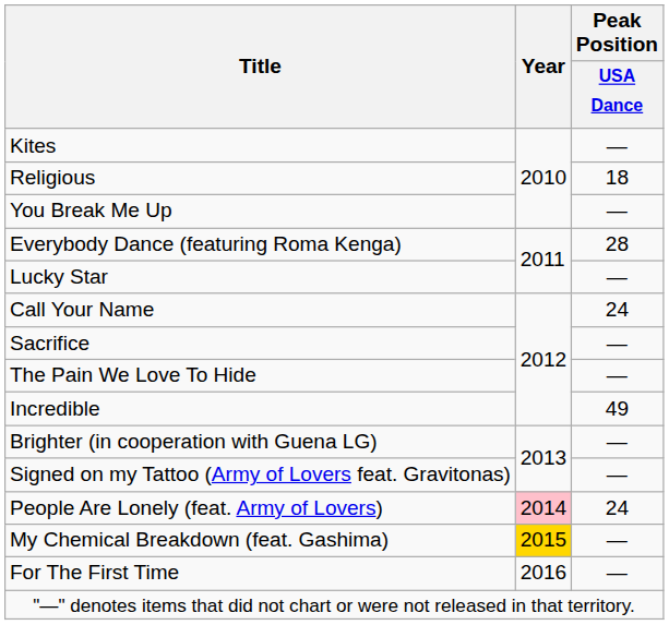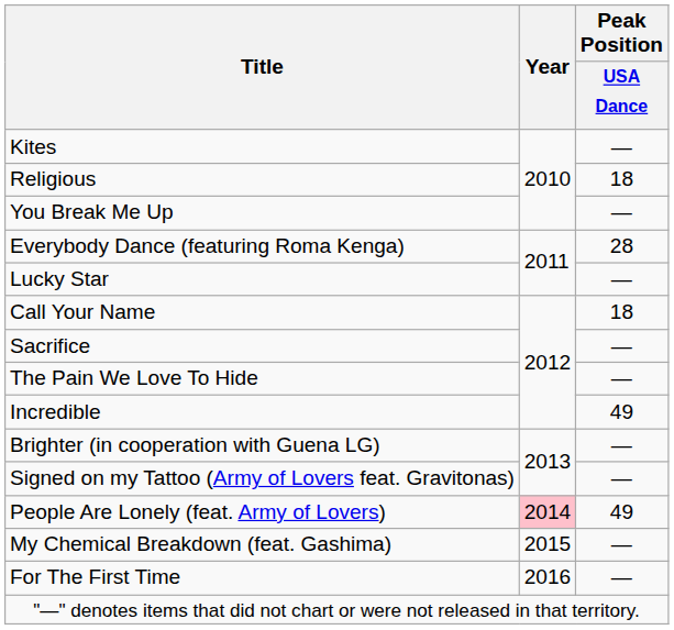Call Your Name | Peak Position / USA Dance: 24 -> 18
People Are Lonely (feat. Army of Lovers) | Peak Position / USA Dance: 24 -> 49
My Chemical Breakdown (feat. Gashima) | Year: gold background -> no background
